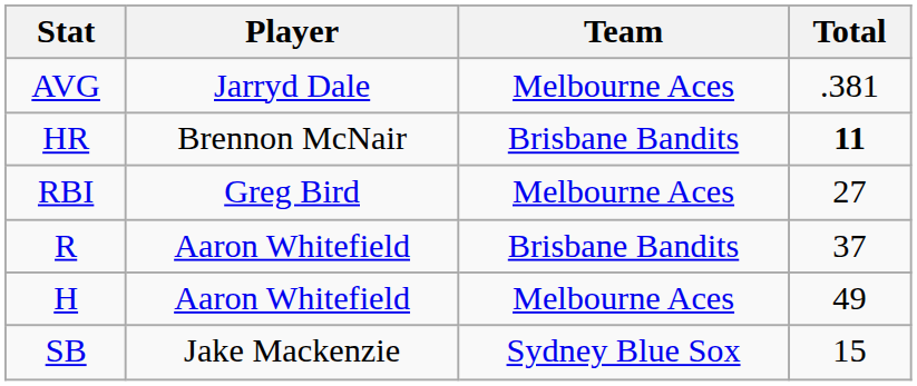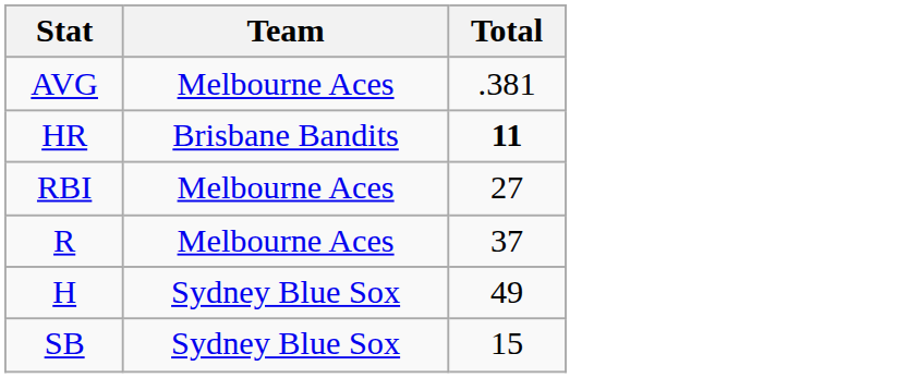- column: Player | Jarryd Dale | Brennon McNair | Greg Bird | Aaron Whitefield | Aaron Whitefield | Jake Mackenzie
R | Team: Brisbane Bandits -> Melbourne Aces
H | Team: Melbourne Aces -> Sydney Blue Sox
